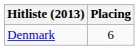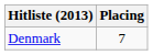Denmark | Placing: 6 -> 7
